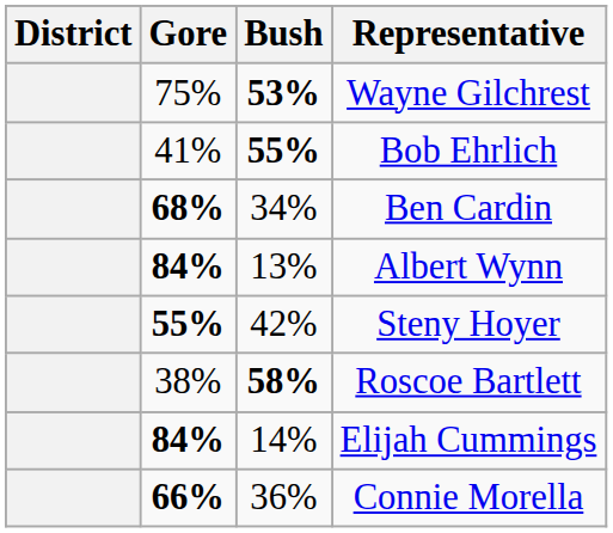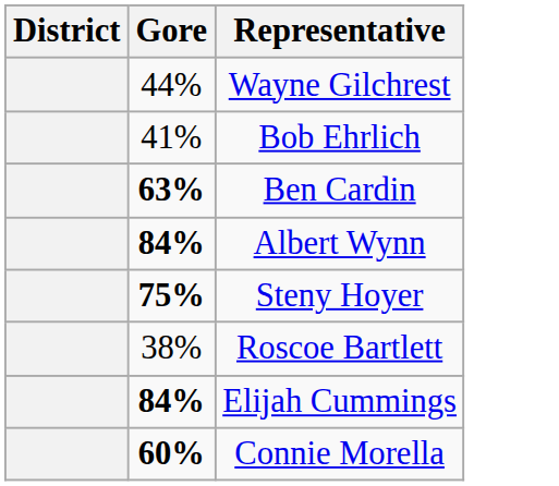- column: Bush | 53% | 55% | 34% | 13% | 42% | 58% | 14% | 36%
Wayne Gilchrest | Gore: 75% -> 44%
Ben Cardin | Gore: 68% -> 63%
Steny Hoyer | Gore: 55% -> 75%
Connie Morella | Gore: 66% -> 60%
